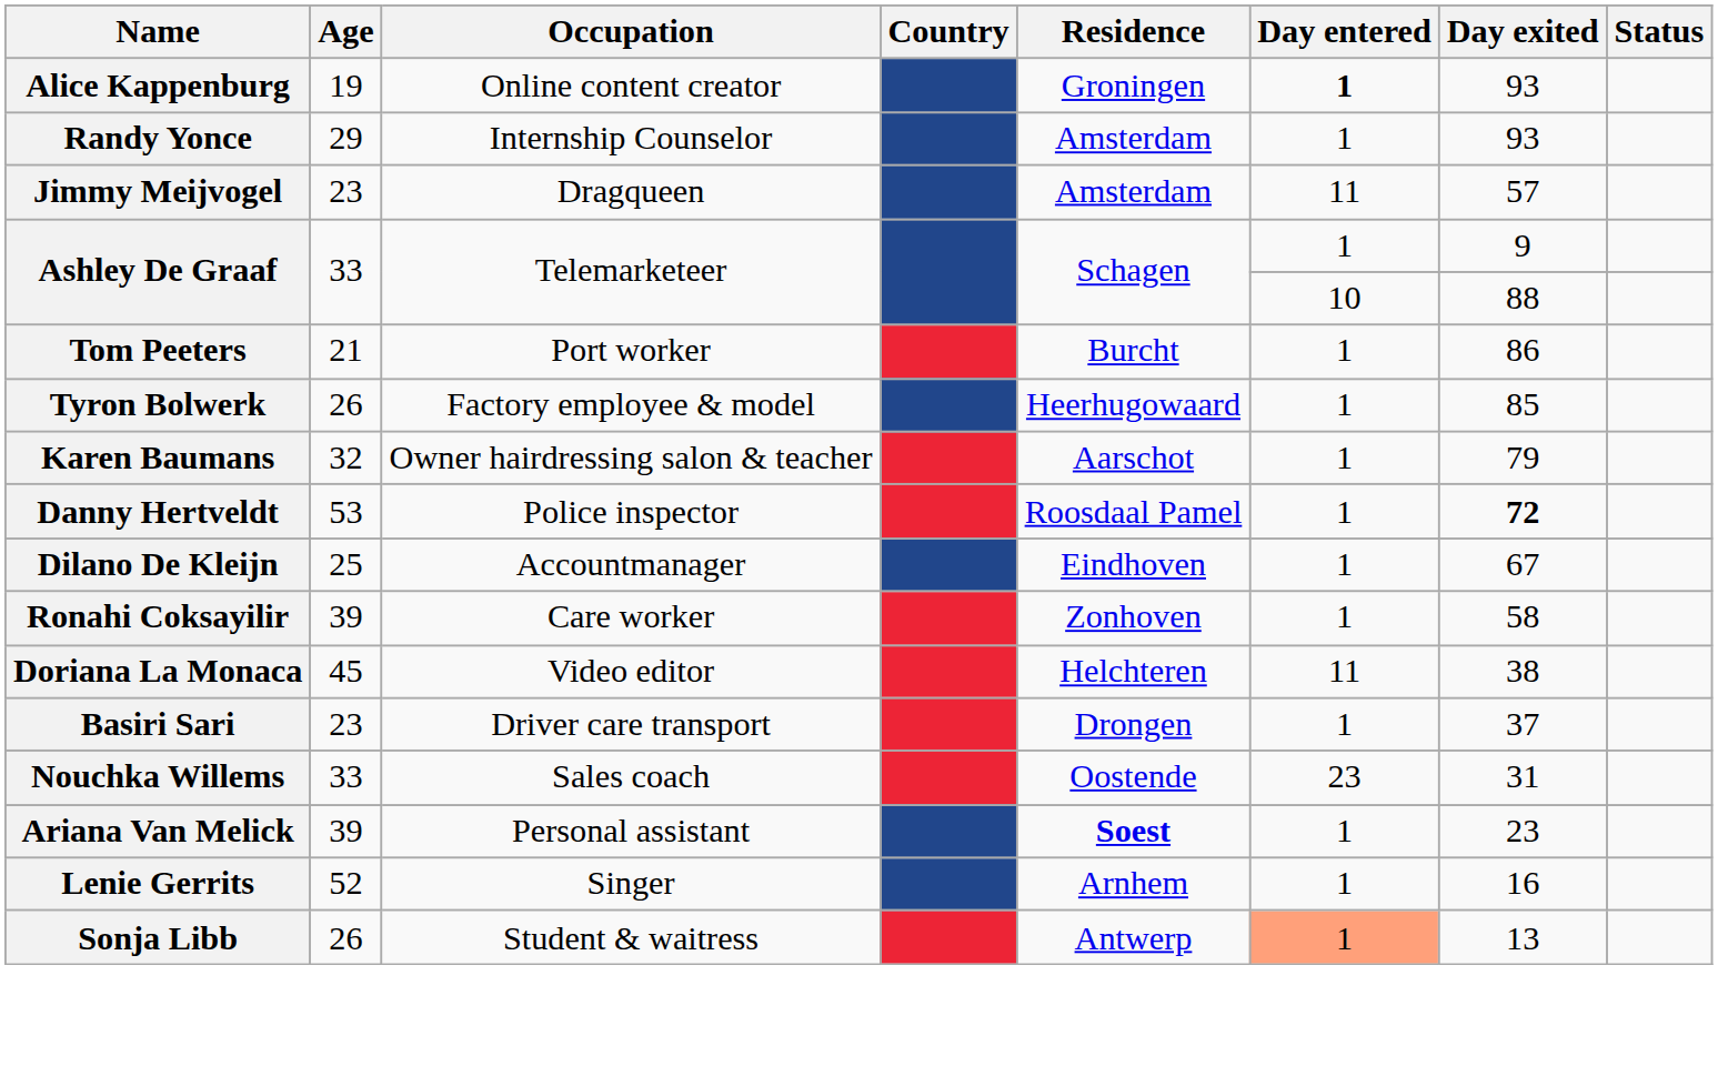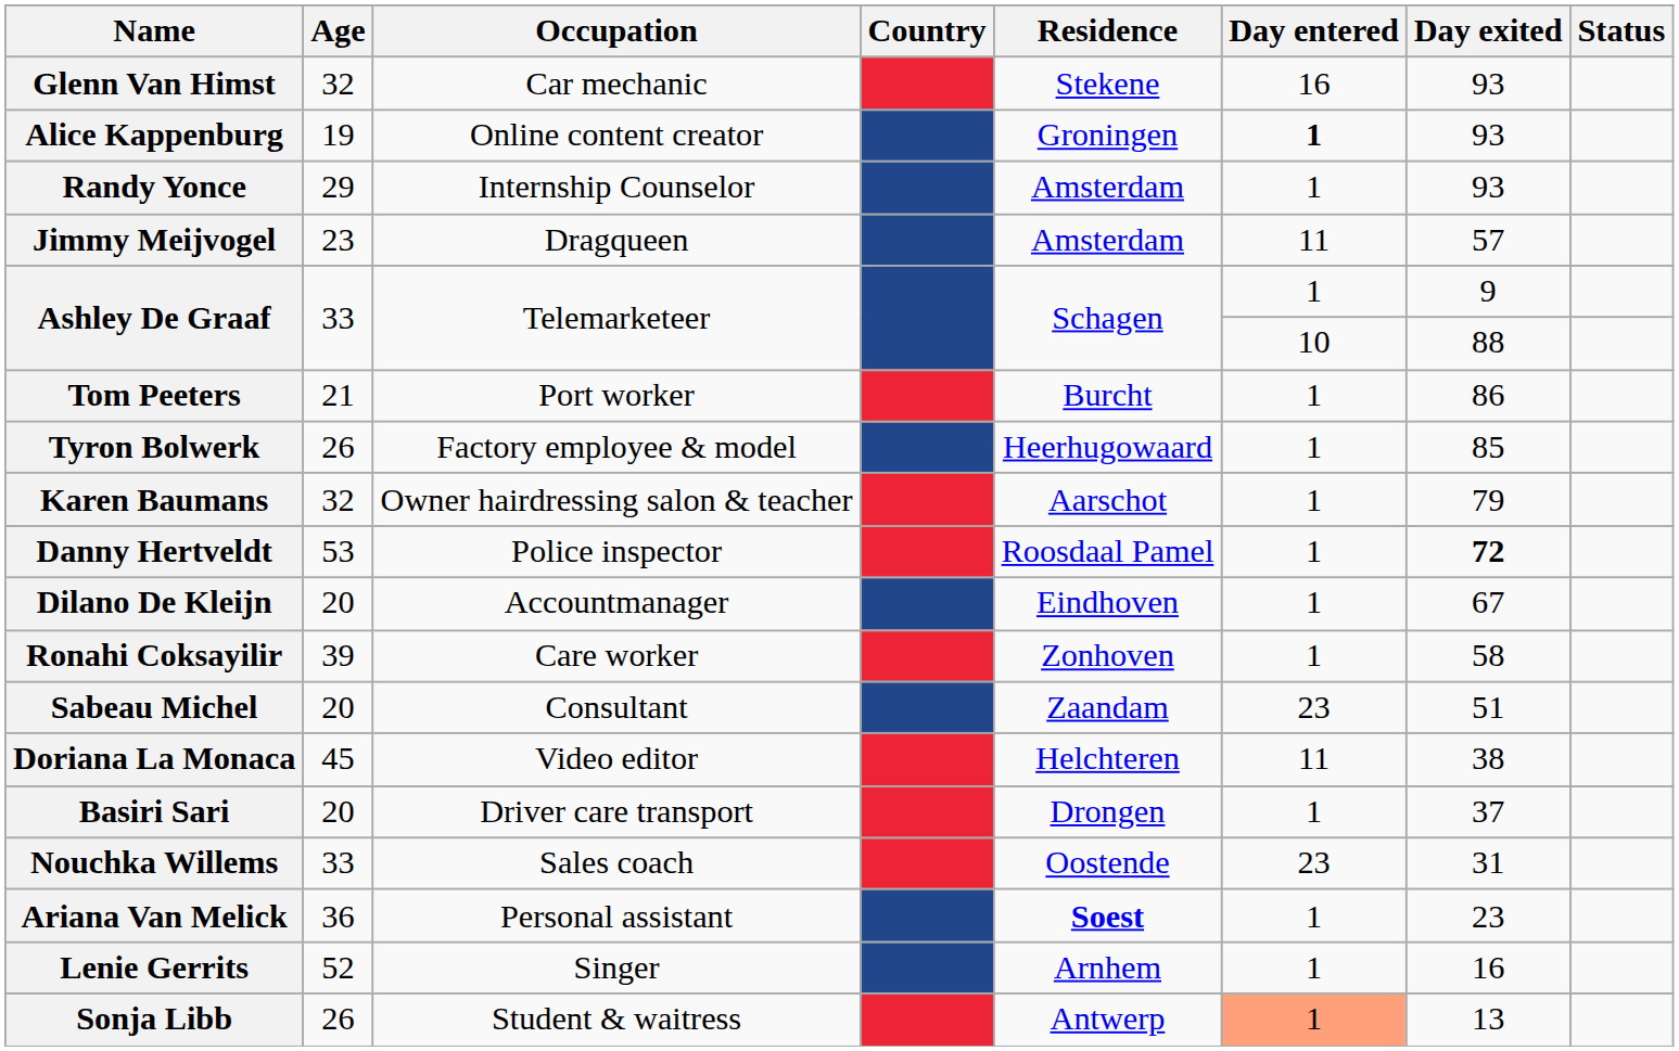+ row: Glenn Van Himst | 32 | Car mechanic | Stekene | 16 | 93
Dilano De Kleijn | Age: 25 -> 20
+ row: Sabeau Michel | 20 | Consultant | Zaandam | 23 | 51
Basiri Sari | Age: 23 -> 20
Ariana Van Melick | Age: 39 -> 36
